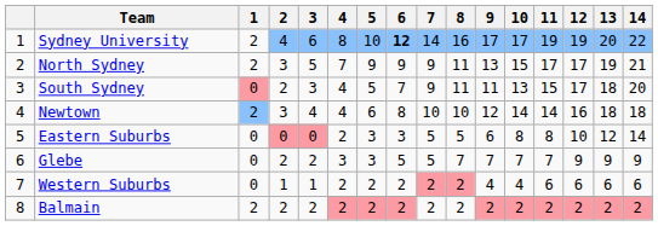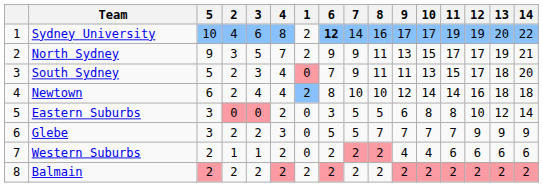columns swapped: 1 <-> 5
Newtown | 2: 3 -> 2
